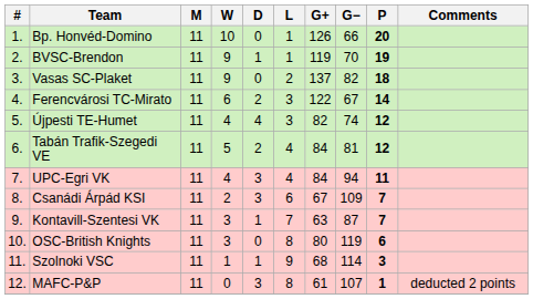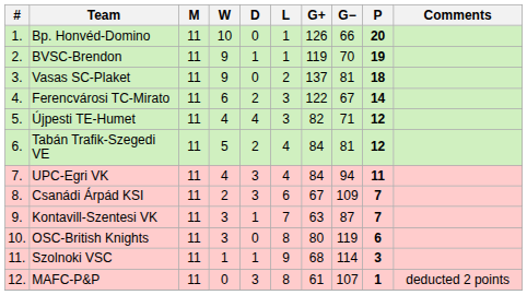Vasas SC-Plaket | G−: 82 -> 81
Újpesti TE-Humet | G−: 74 -> 71
